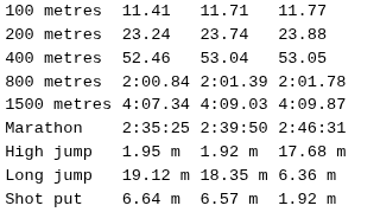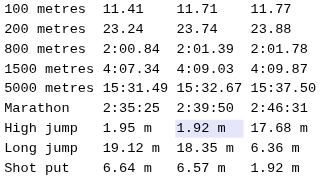- row: 400 metres | 52.46 | 53.04 | 53.05
+ row: 5000 metres | 15:31.49 | 15:32.67 | 15:37.50
High jump | column 5: no background -> lavender background
